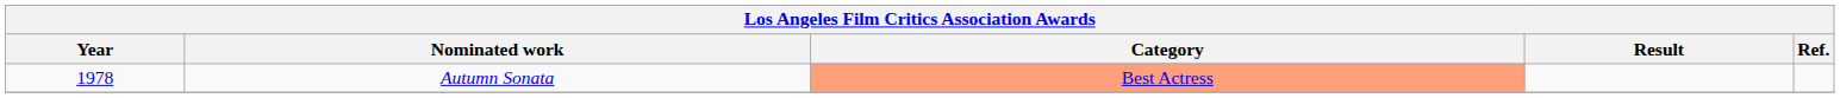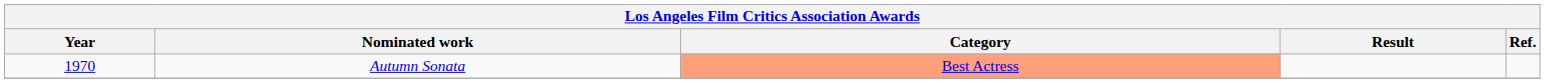Autumn Sonata | Year: 1978 -> 1970
